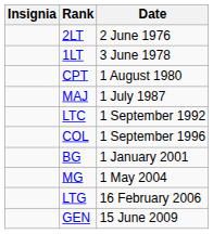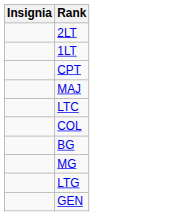- column: Date | 2 June 1976 | 3 June 1978 | 1 August 1980 | 1 July 1987 | 1 September 1992 | 1 September 1996 | 1 January 2001 | 1 May 2004 | 16 February 2006 | 15 June 2009
